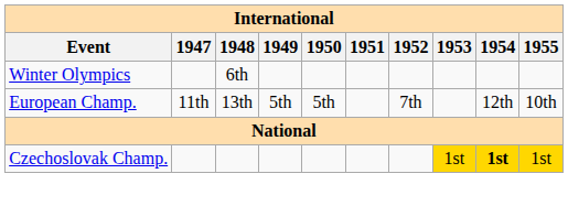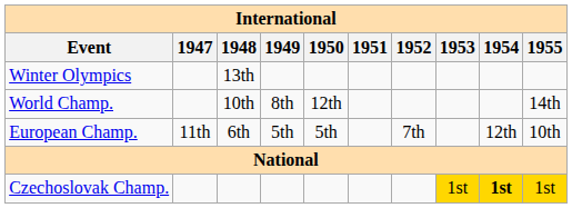Winter Olympics | 1948: 6th -> 13th
+ row: World Champ. | 10th | 8th | 12th | 14th
European Champ. | 1948: 13th -> 6th
